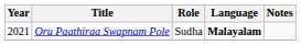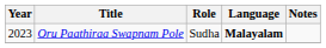Oru Paathiraa Swapnam Pole | Year: 2021 -> 2023
